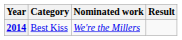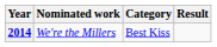columns swapped: Nominated work <-> Category
